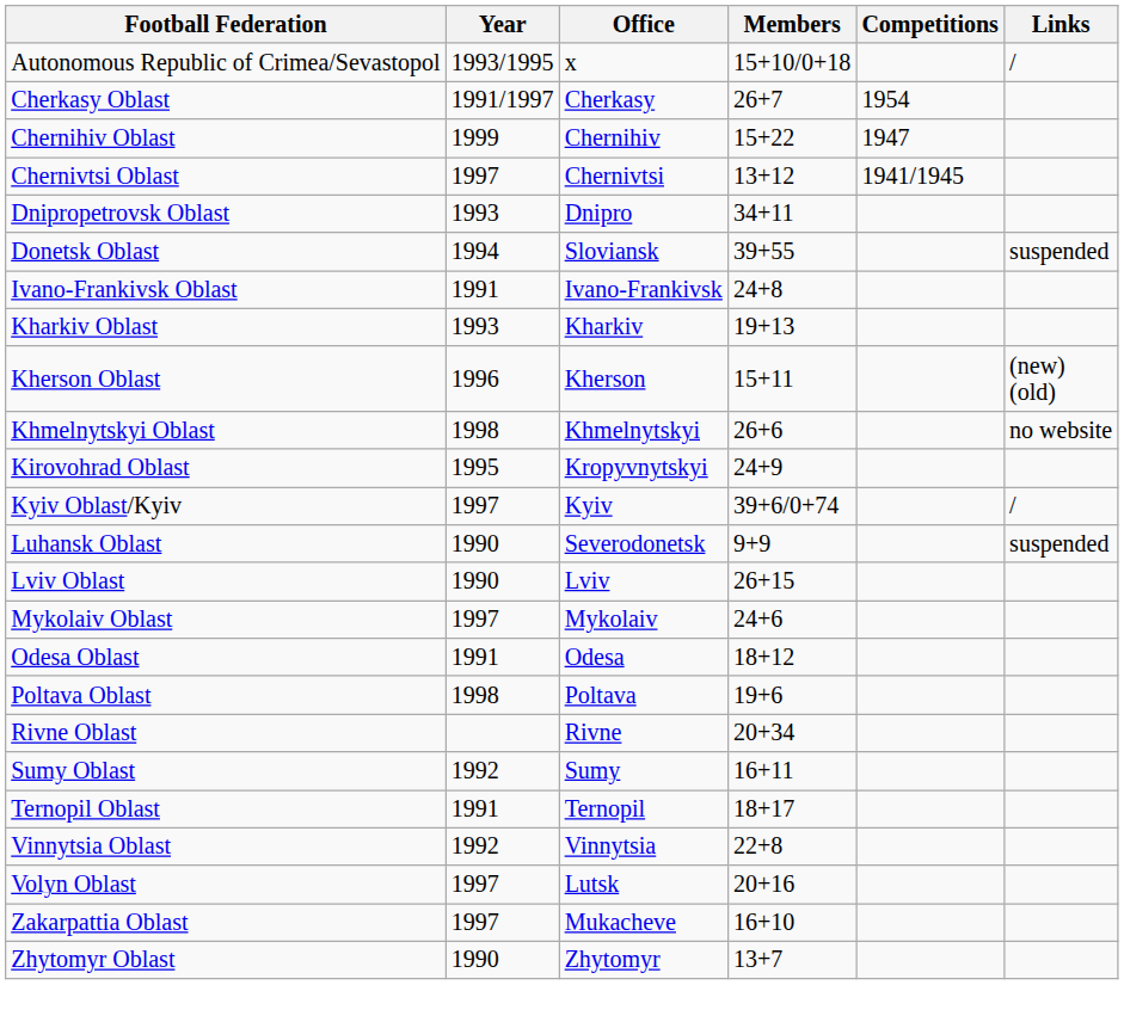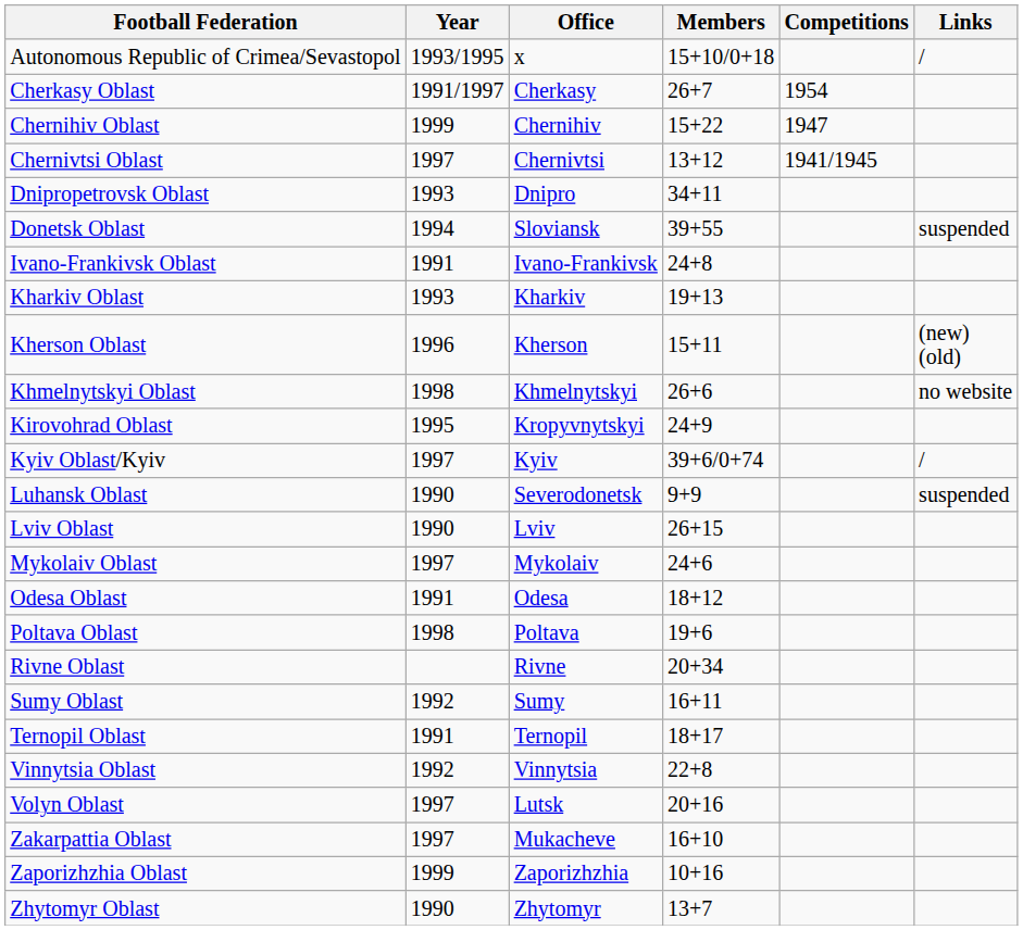+ row: Zaporizhzhia Oblast | 1999 | Zaporizhzhia | 10+16
